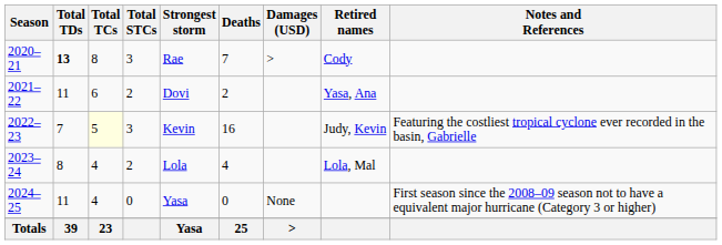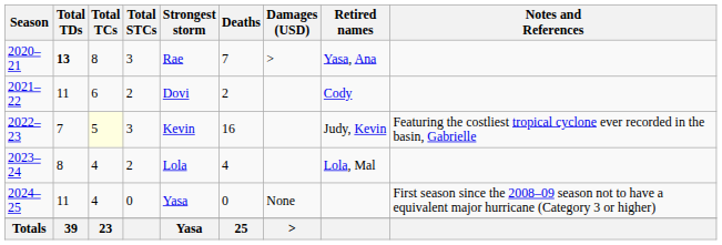2020–21 | Retired names: Cody -> Yasa, Ana
2021–22 | Retired names: Yasa, Ana -> Cody
